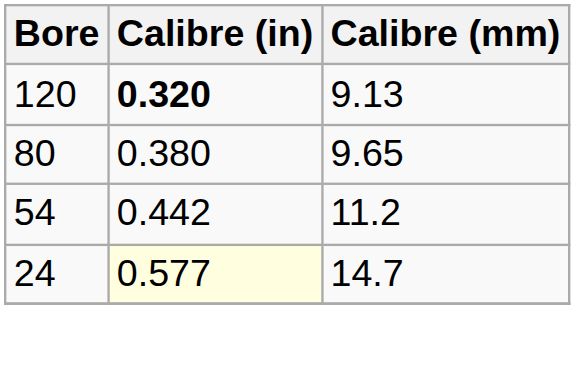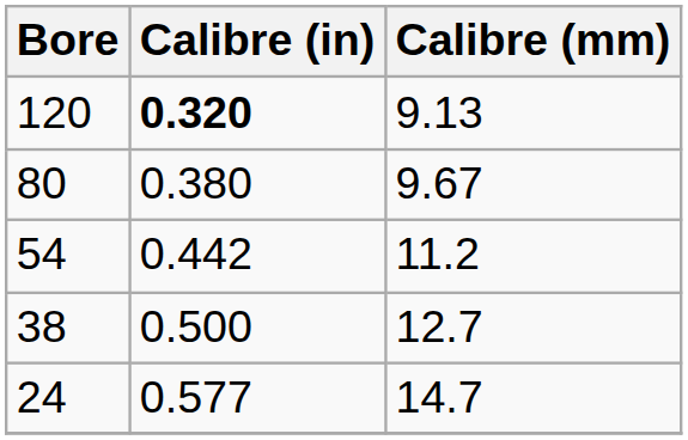80 | Calibre (mm): 9.65 -> 9.67
+ row: 38 | 0.500 | 12.7
24 | Calibre (in): lightyellow background -> no background
